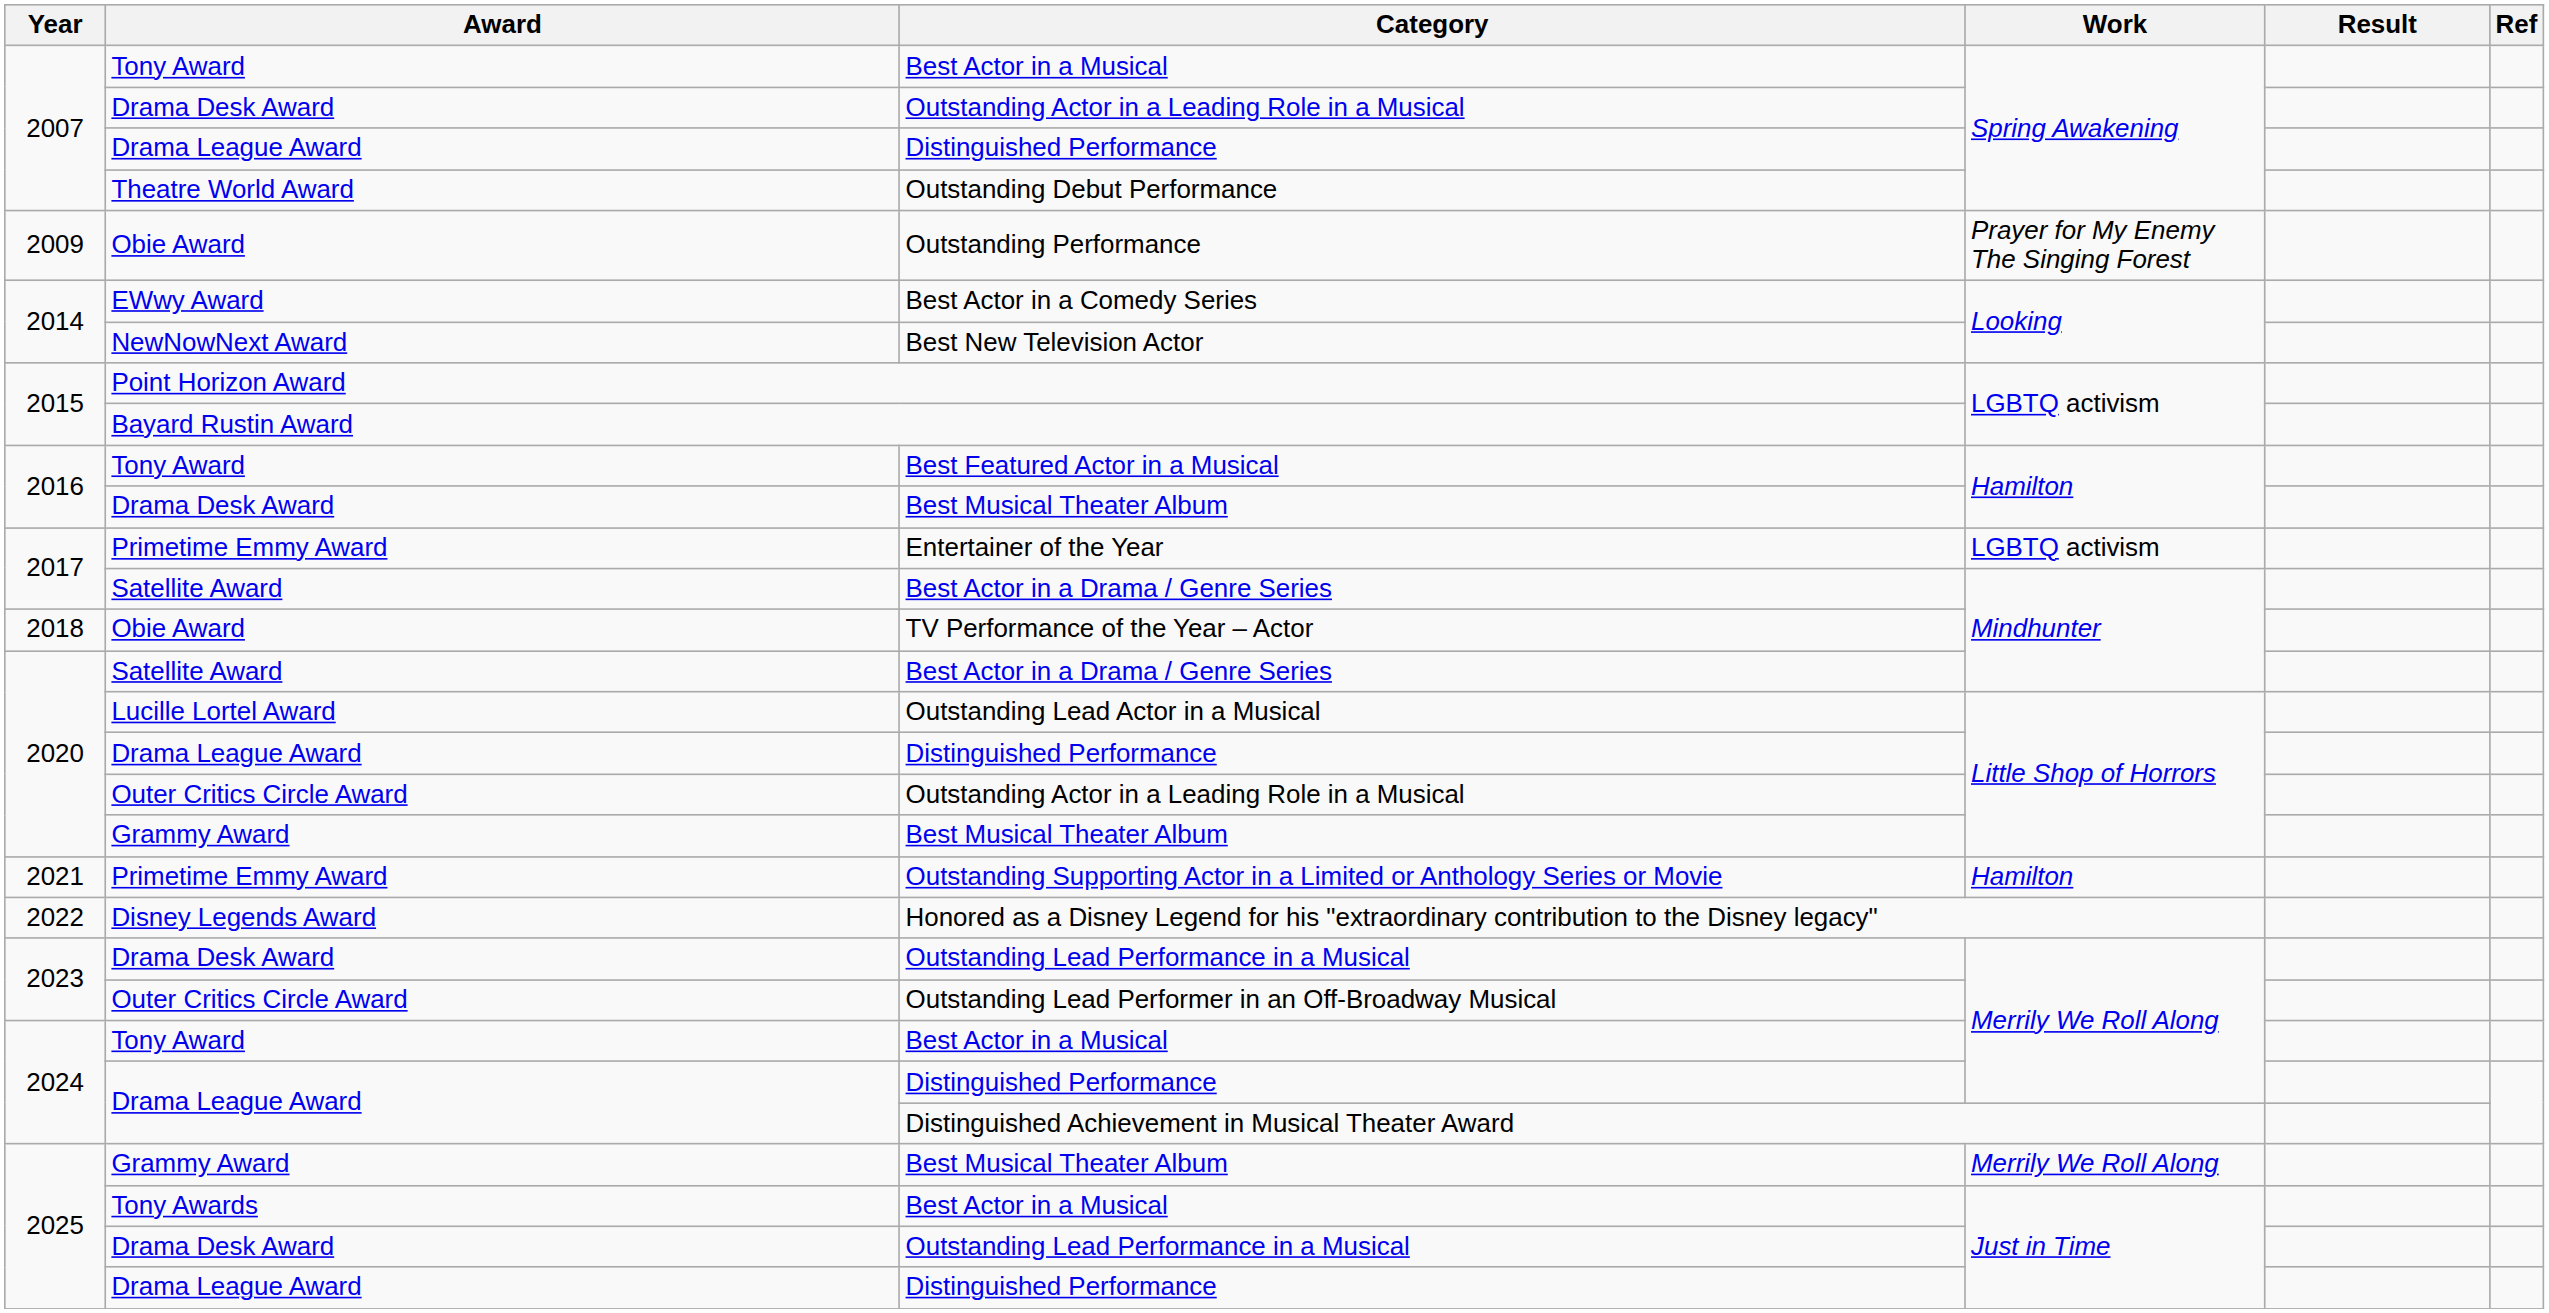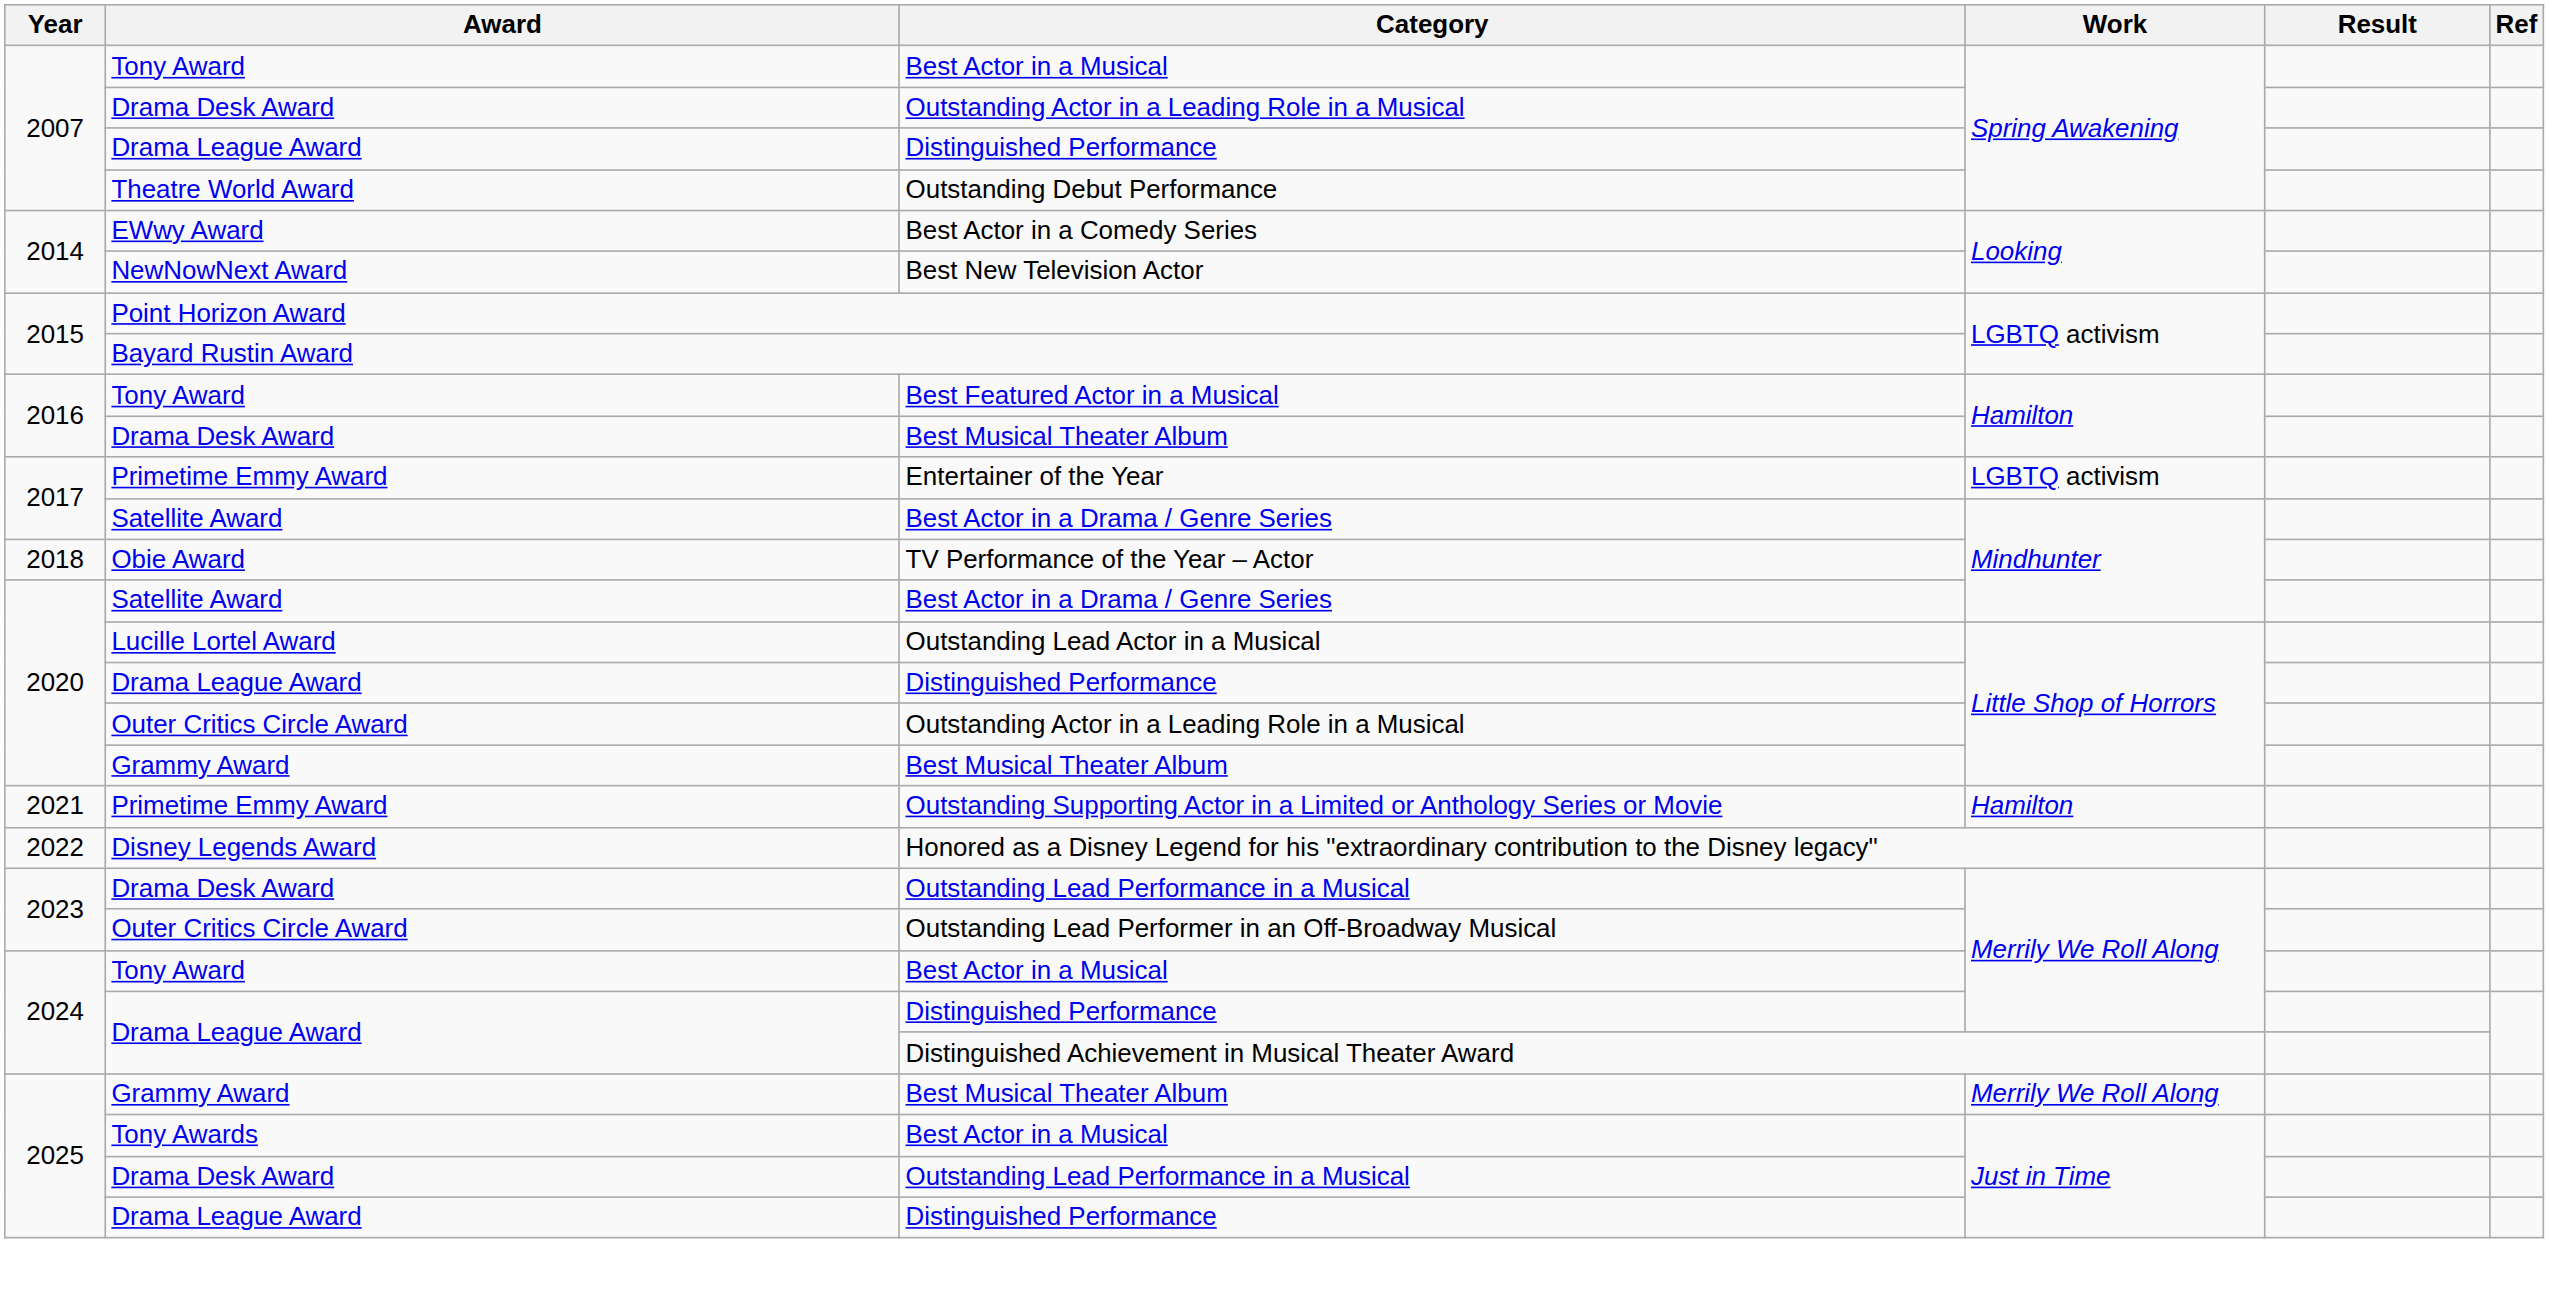- row: 2009 | Obie Award | Outstanding Performance | Prayer for My Enemy The Singing Forest
